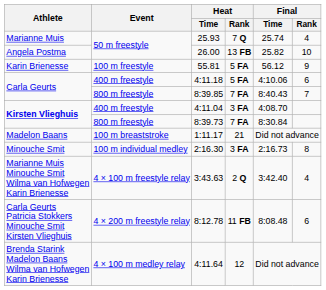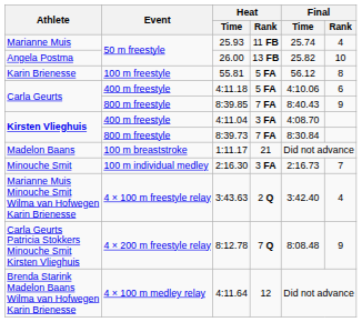25.93 | Heat / Rank: 7 Q -> 11 FB
55.81 | Final / Rank: 9 -> 8
8:39.85 | Final / Rank: 7 -> 9
2:16.30 | Final / Rank: 8 -> 7
8:12.78 | Heat / Rank: 11 FB -> 7 Q
8:12.78 | Final / Rank: 6 -> 9
